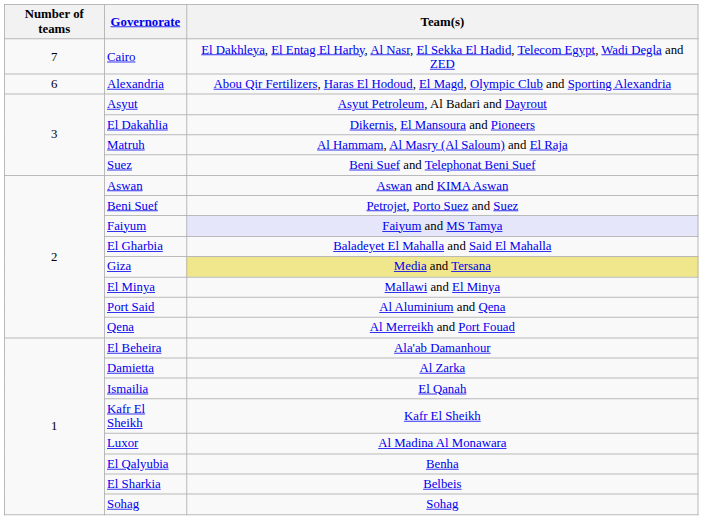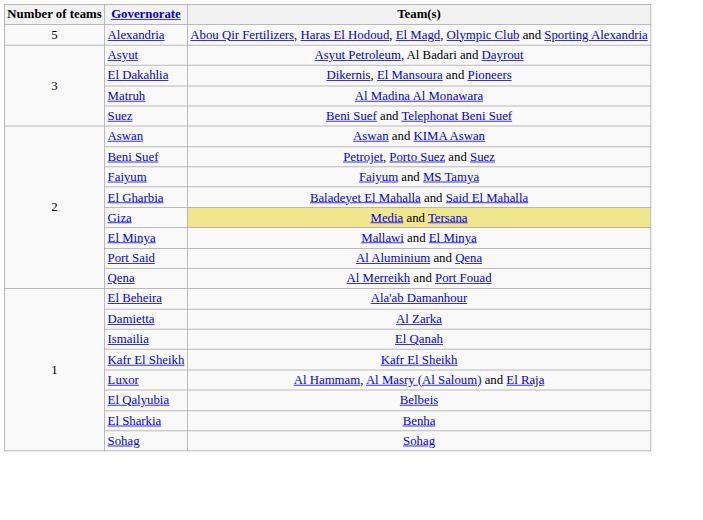- row: 7 | Cairo | El Dakhleya, El Entag El Harby, Al Nasr, El Sekka El Hadid, Telecom Egypt, Wadi Degla and ZED
Alexandria | Number of teams: 6 -> 5
Matruh | Team(s): Al Hammam, Al Masry (Al Saloum) and El Raja -> Al Madina Al Monawara
Faiyum | Team(s): lavender background -> no background
Luxor | Team(s): Al Madina Al Monawara -> Al Hammam, Al Masry (Al Saloum) and El Raja
El Qalyubia | Team(s): Benha -> Belbeis
El Sharkia | Team(s): Belbeis -> Benha
